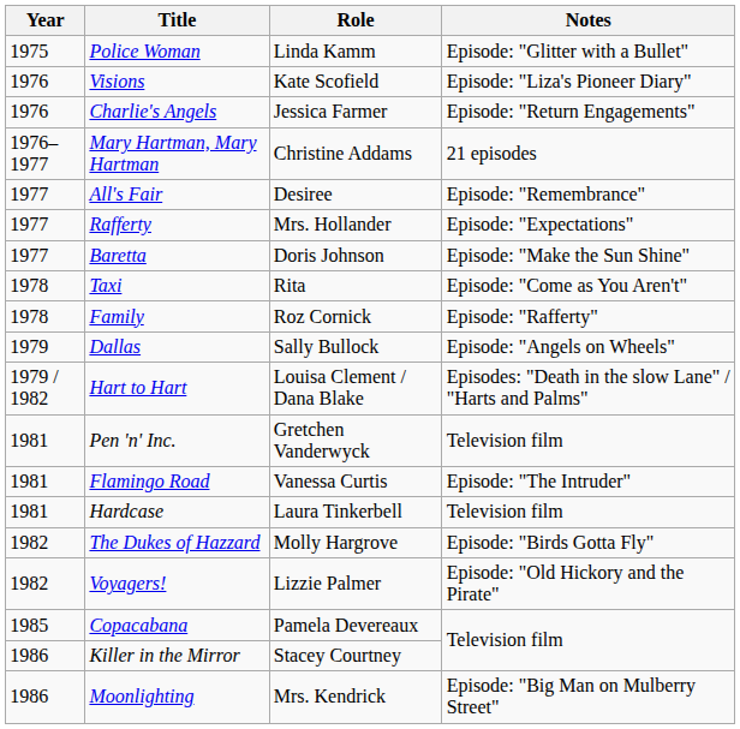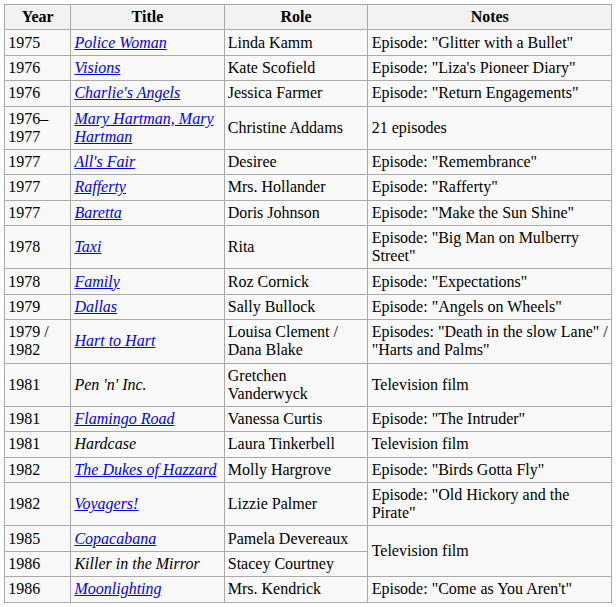Rafferty | Notes: Episode: "Expectations" -> Episode: "Rafferty"
Taxi | Notes: Episode: "Come as You Aren't" -> Episode: "Big Man on Mulberry Street"
Family | Notes: Episode: "Rafferty" -> Episode: "Expectations"
Moonlighting | Notes: Episode: "Big Man on Mulberry Street" -> Episode: "Come as You Aren't"
